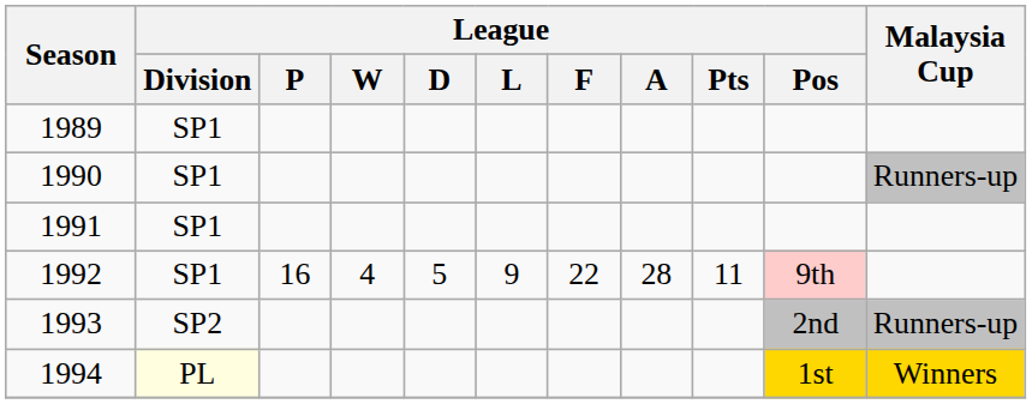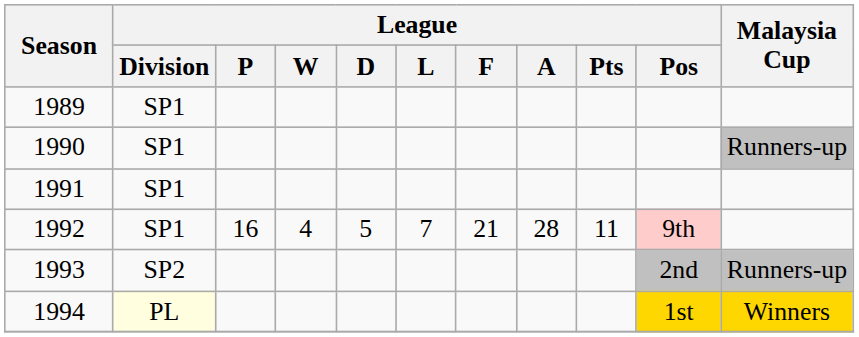1992 | League / L: 9 -> 7
1992 | League / F: 22 -> 21
